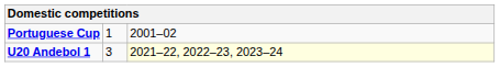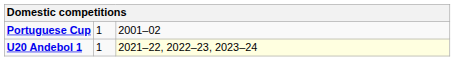U20 Andebol 1 | column 2: 3 -> 1
